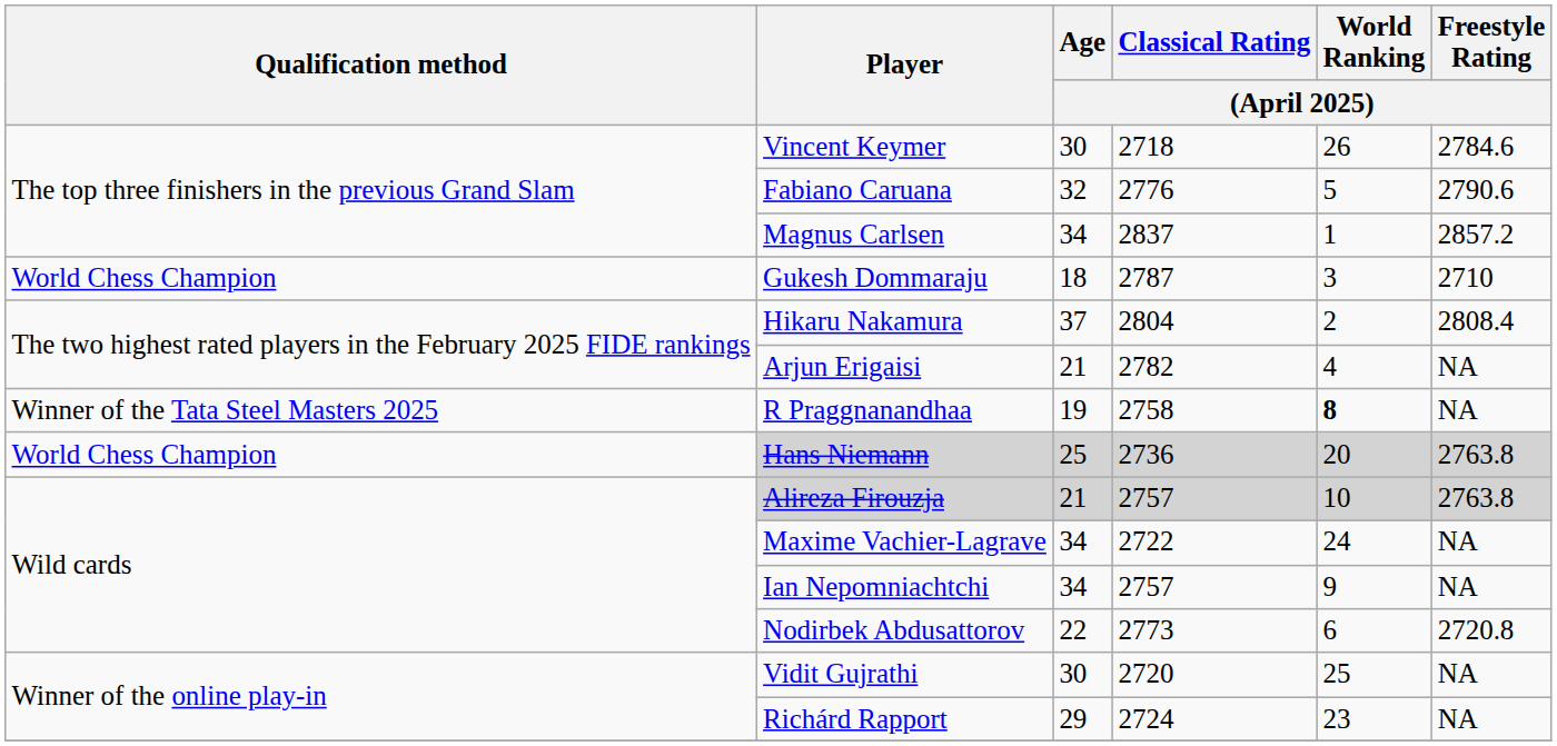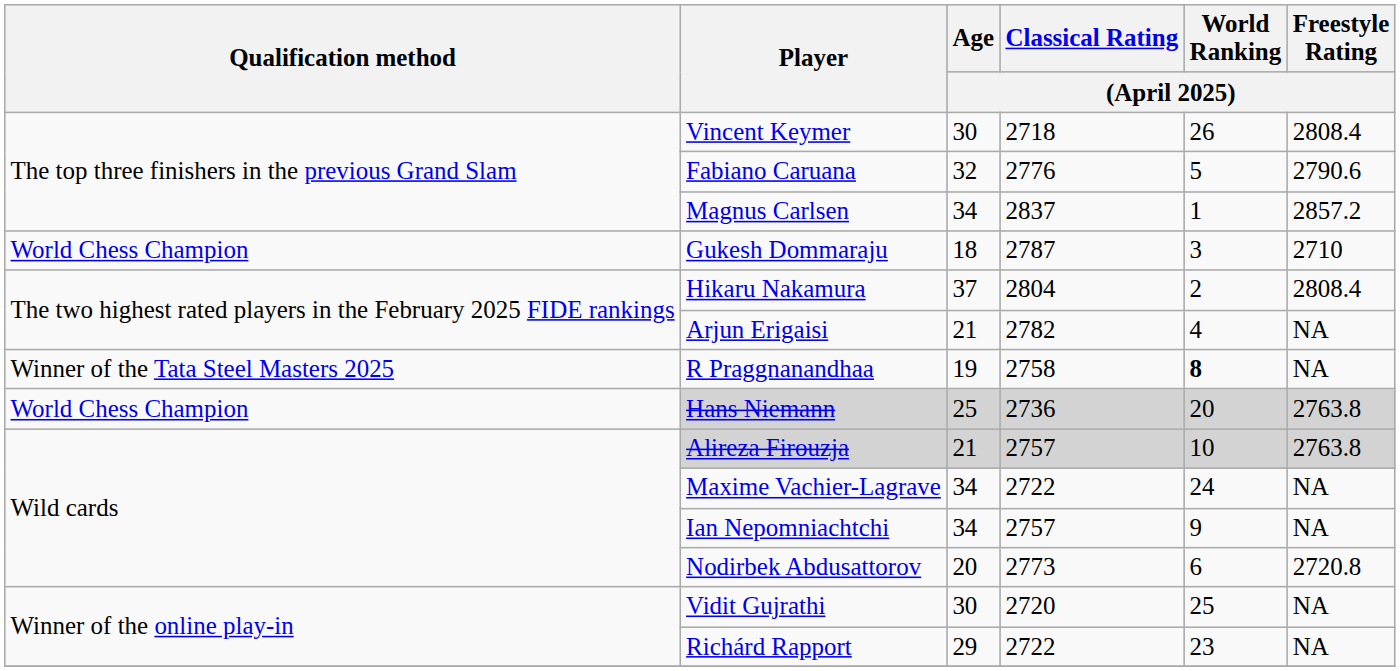Vincent Keymer | Freestyle Rating / (April 2025): 2784.6 -> 2808.4
Nodirbek Abdusattorov | Age / (April 2025): 22 -> 20
Richárd Rapport | Classical Rating / (April 2025): 2724 -> 2722
